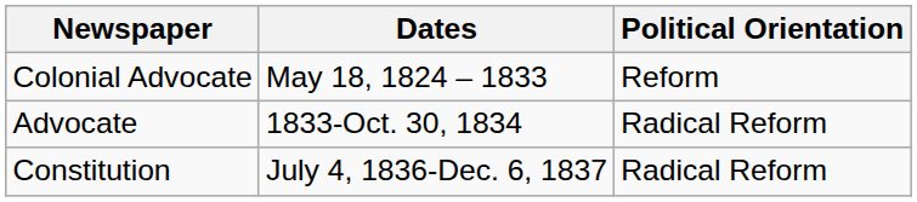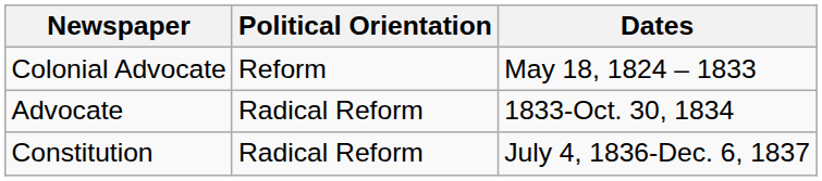columns swapped: Dates <-> Political Orientation
